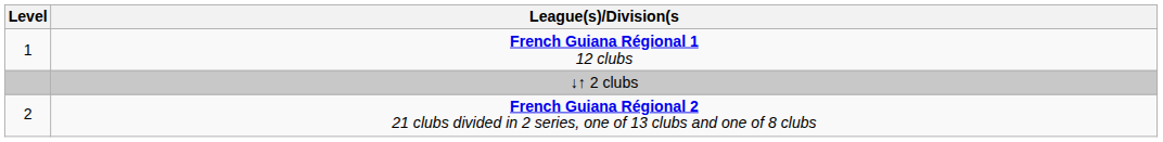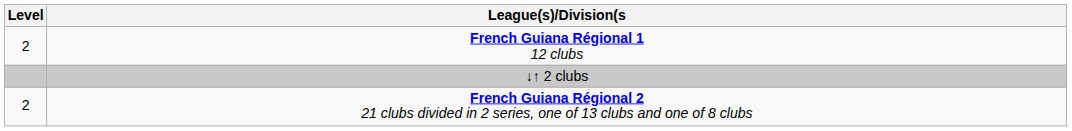French Guiana Régional 1 12 clubs | Level: 1 -> 2
